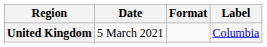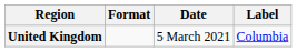columns swapped: Date <-> Format
